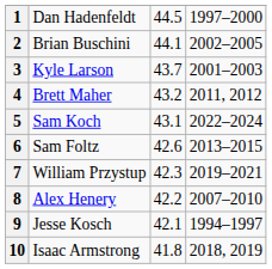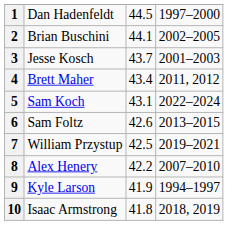3 | column 2: Kyle Larson -> Jesse Kosch
4 | column 3: 43.2 -> 43.4
7 | column 3: 42.3 -> 42.5
9 | column 2: Jesse Kosch -> Kyle Larson
9 | column 3: 42.1 -> 41.9
